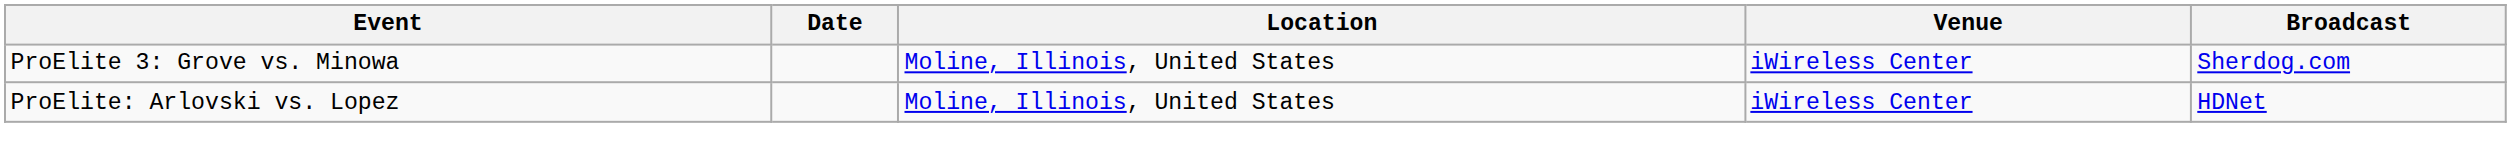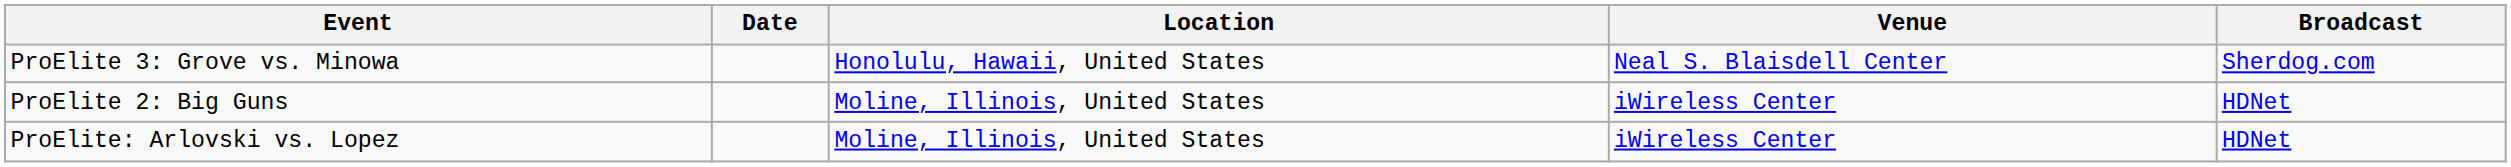ProElite 3: Grove vs. Minowa | Location: Moline, Illinois, United States -> Honolulu, Hawaii, United States
ProElite 3: Grove vs. Minowa | Venue: iWireless Center -> Neal S. Blaisdell Center
+ row: ProElite 2: Big Guns | Moline, Illinois, United States | iWireless Center | HDNet
